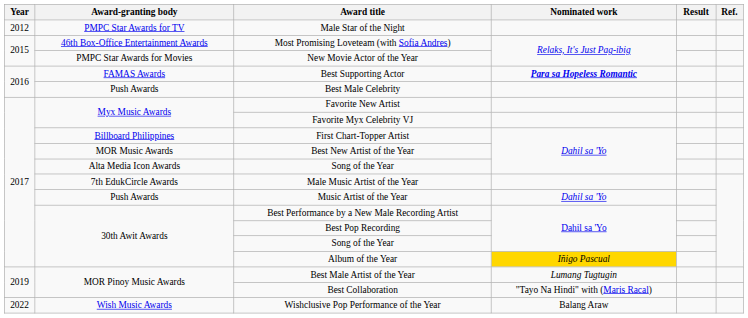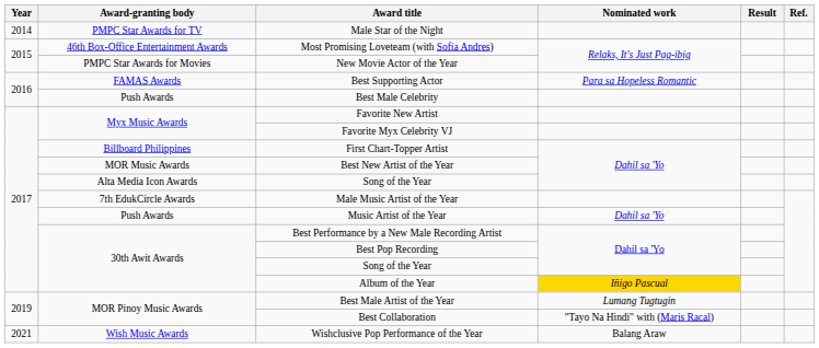Male Star of the Night | Year: 2012 -> 2014
Best Supporting Actor | Nominated work: bold -> normal
Wishclusive Pop Performance of the Year | Year: 2022 -> 2021
